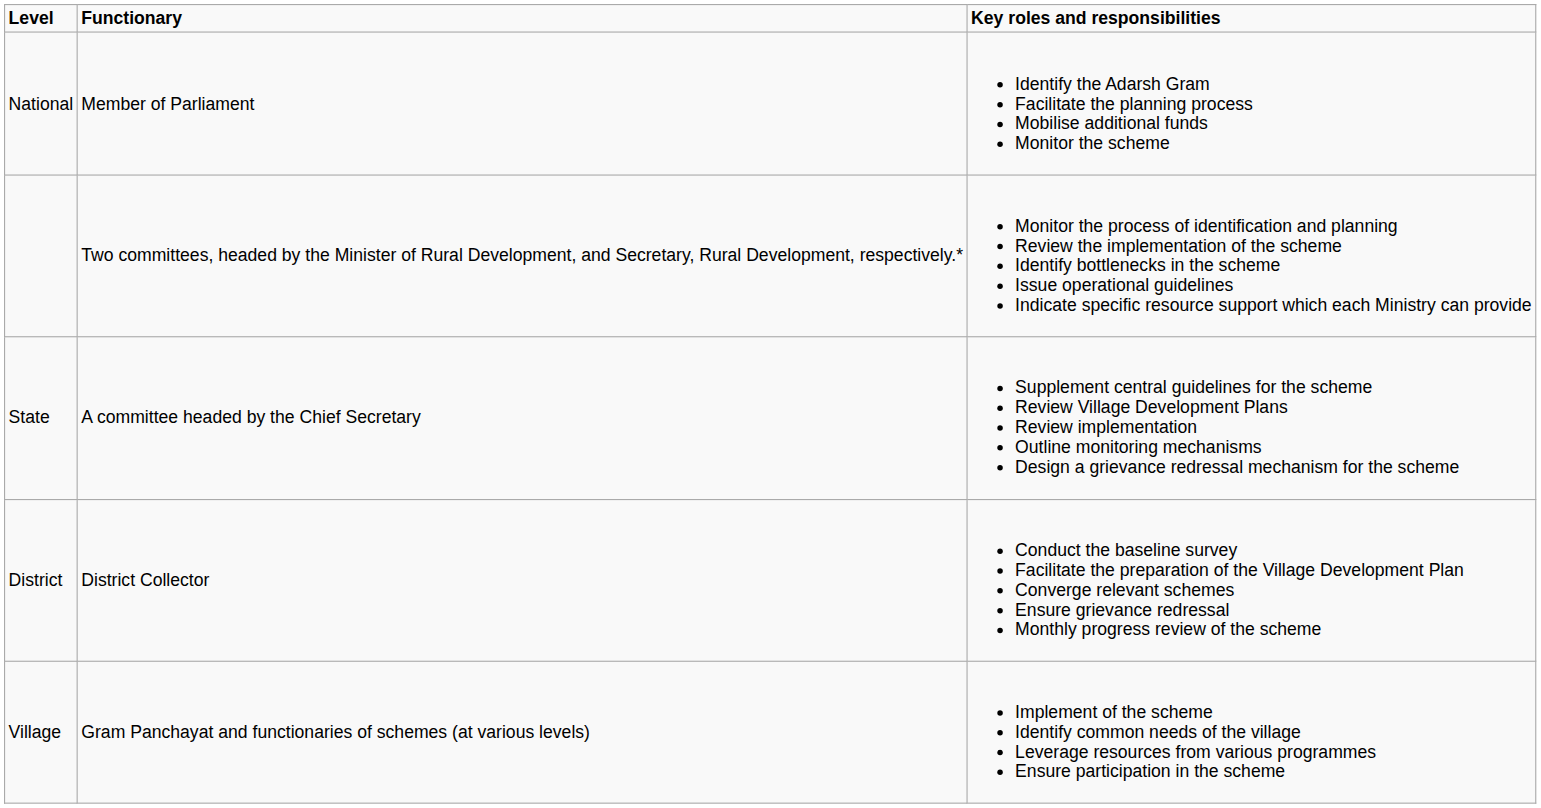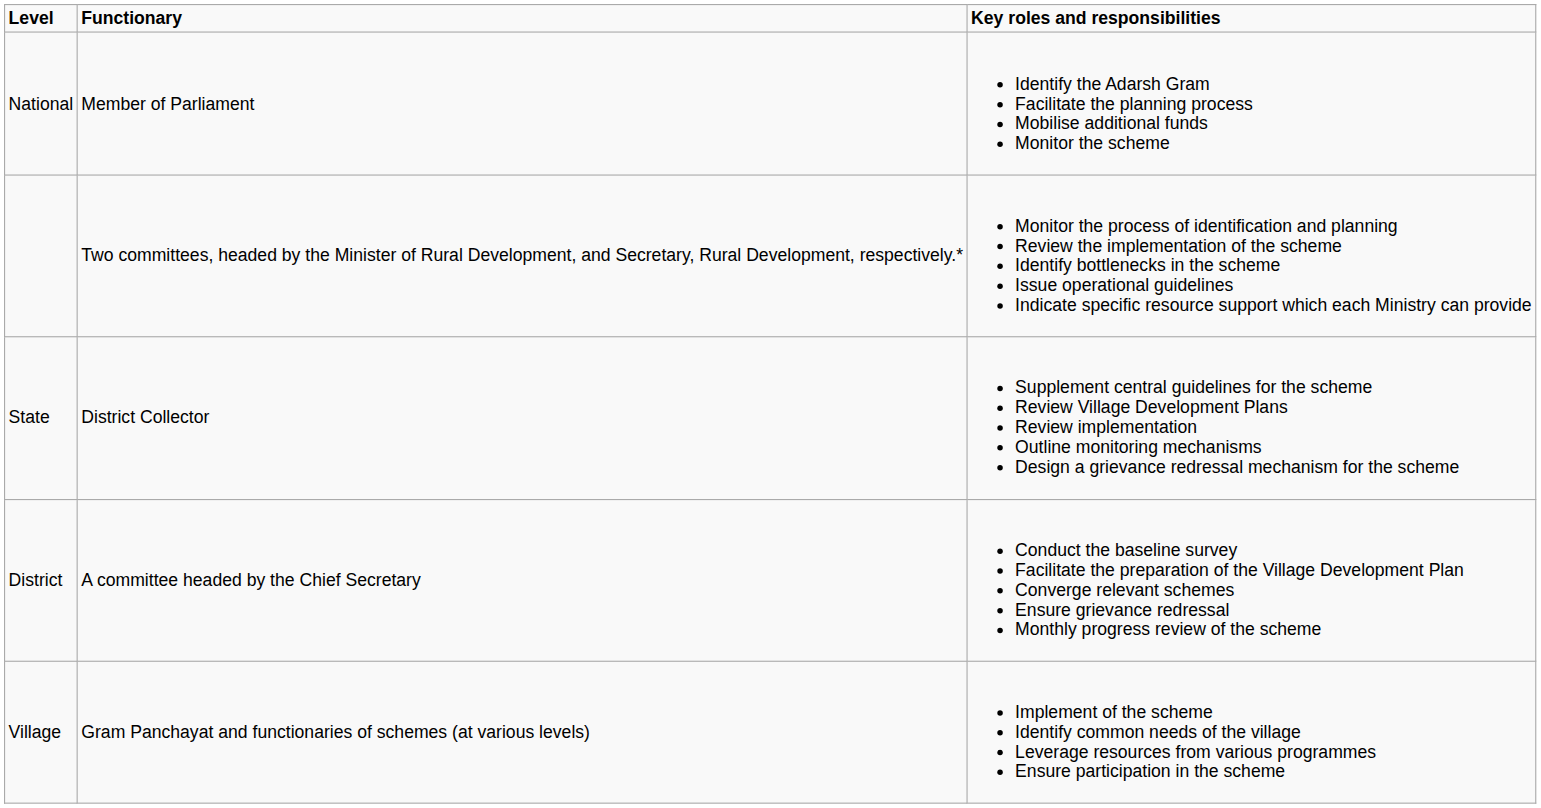State | Functionary: A committee headed by the Chief Secretary -> District Collector
District | Functionary: District Collector -> A committee headed by the Chief Secretary
